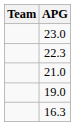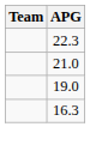- row: 23.0
